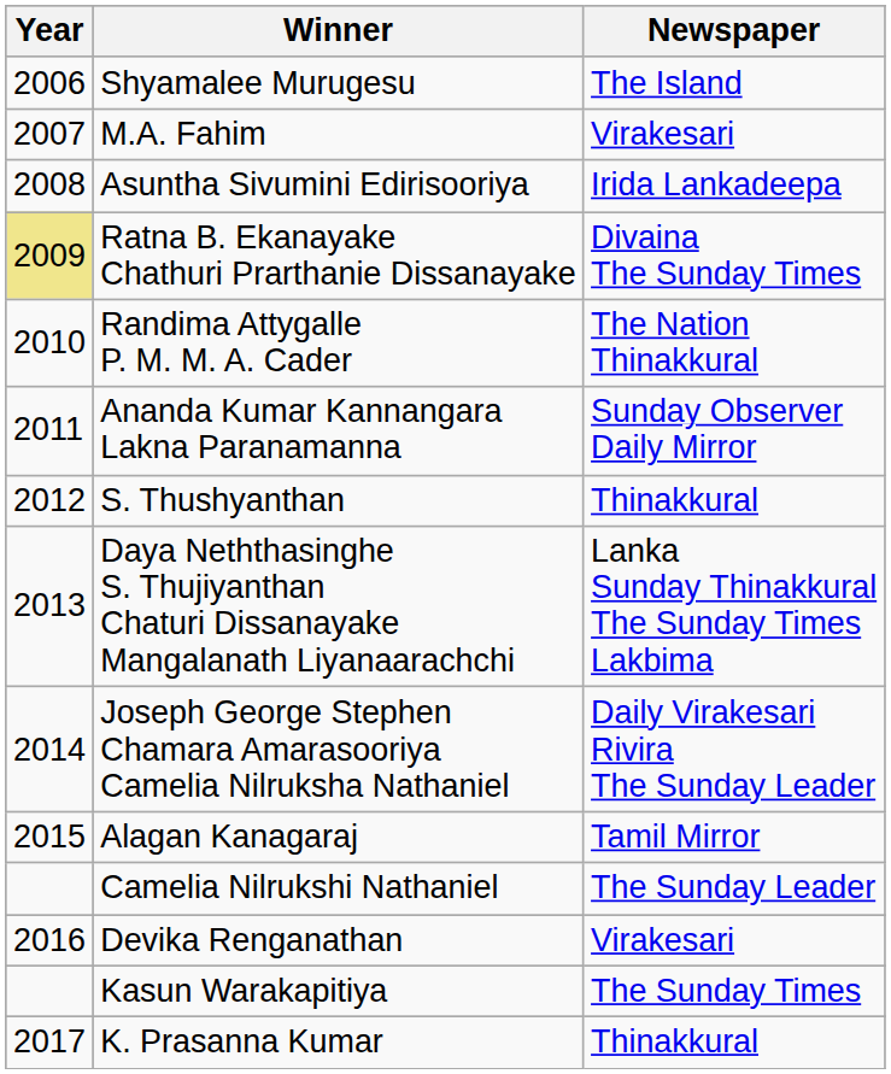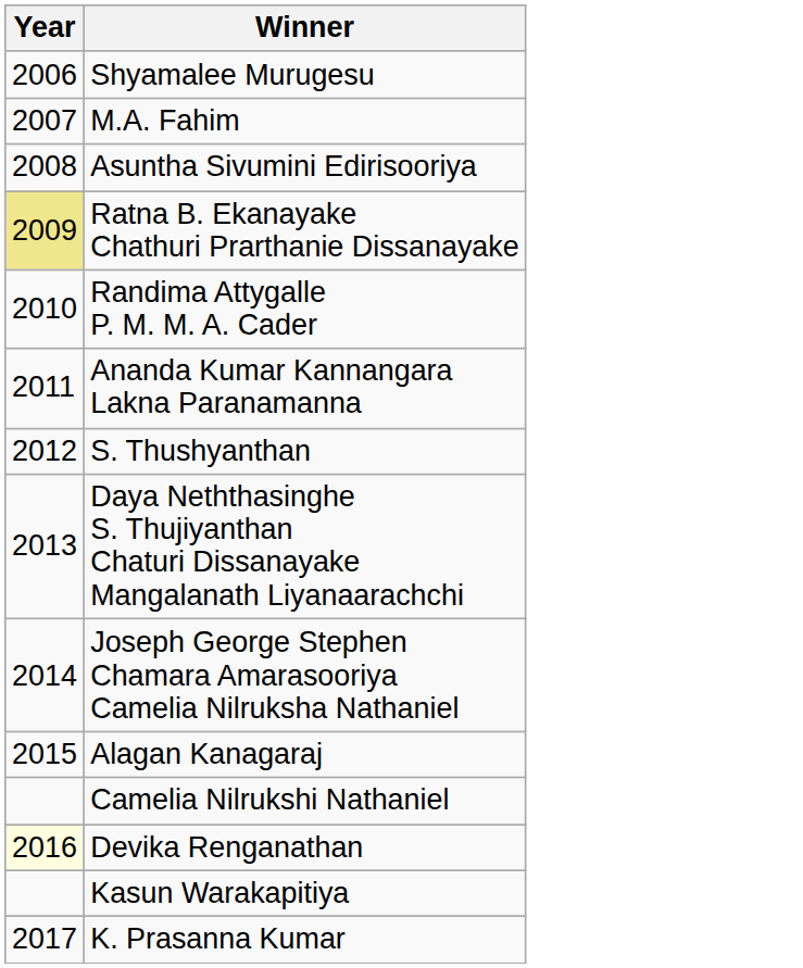- column: Newspaper | The Island | Virakesari | Irida Lankadeepa | Divaina The Sunday Times | The Nation Thinakkural | Sunday Observer Daily Mirror | Thinakkural | Lanka Sunday Thinakkural The Sunday Times Lakbima | Daily Virakesari Rivira The Sunday Leader | Tamil Mirror | The Sunday Leader | Virakesari | The Sunday Times | Thinakkural
Devika Renganathan | Year: no background -> lightyellow background
